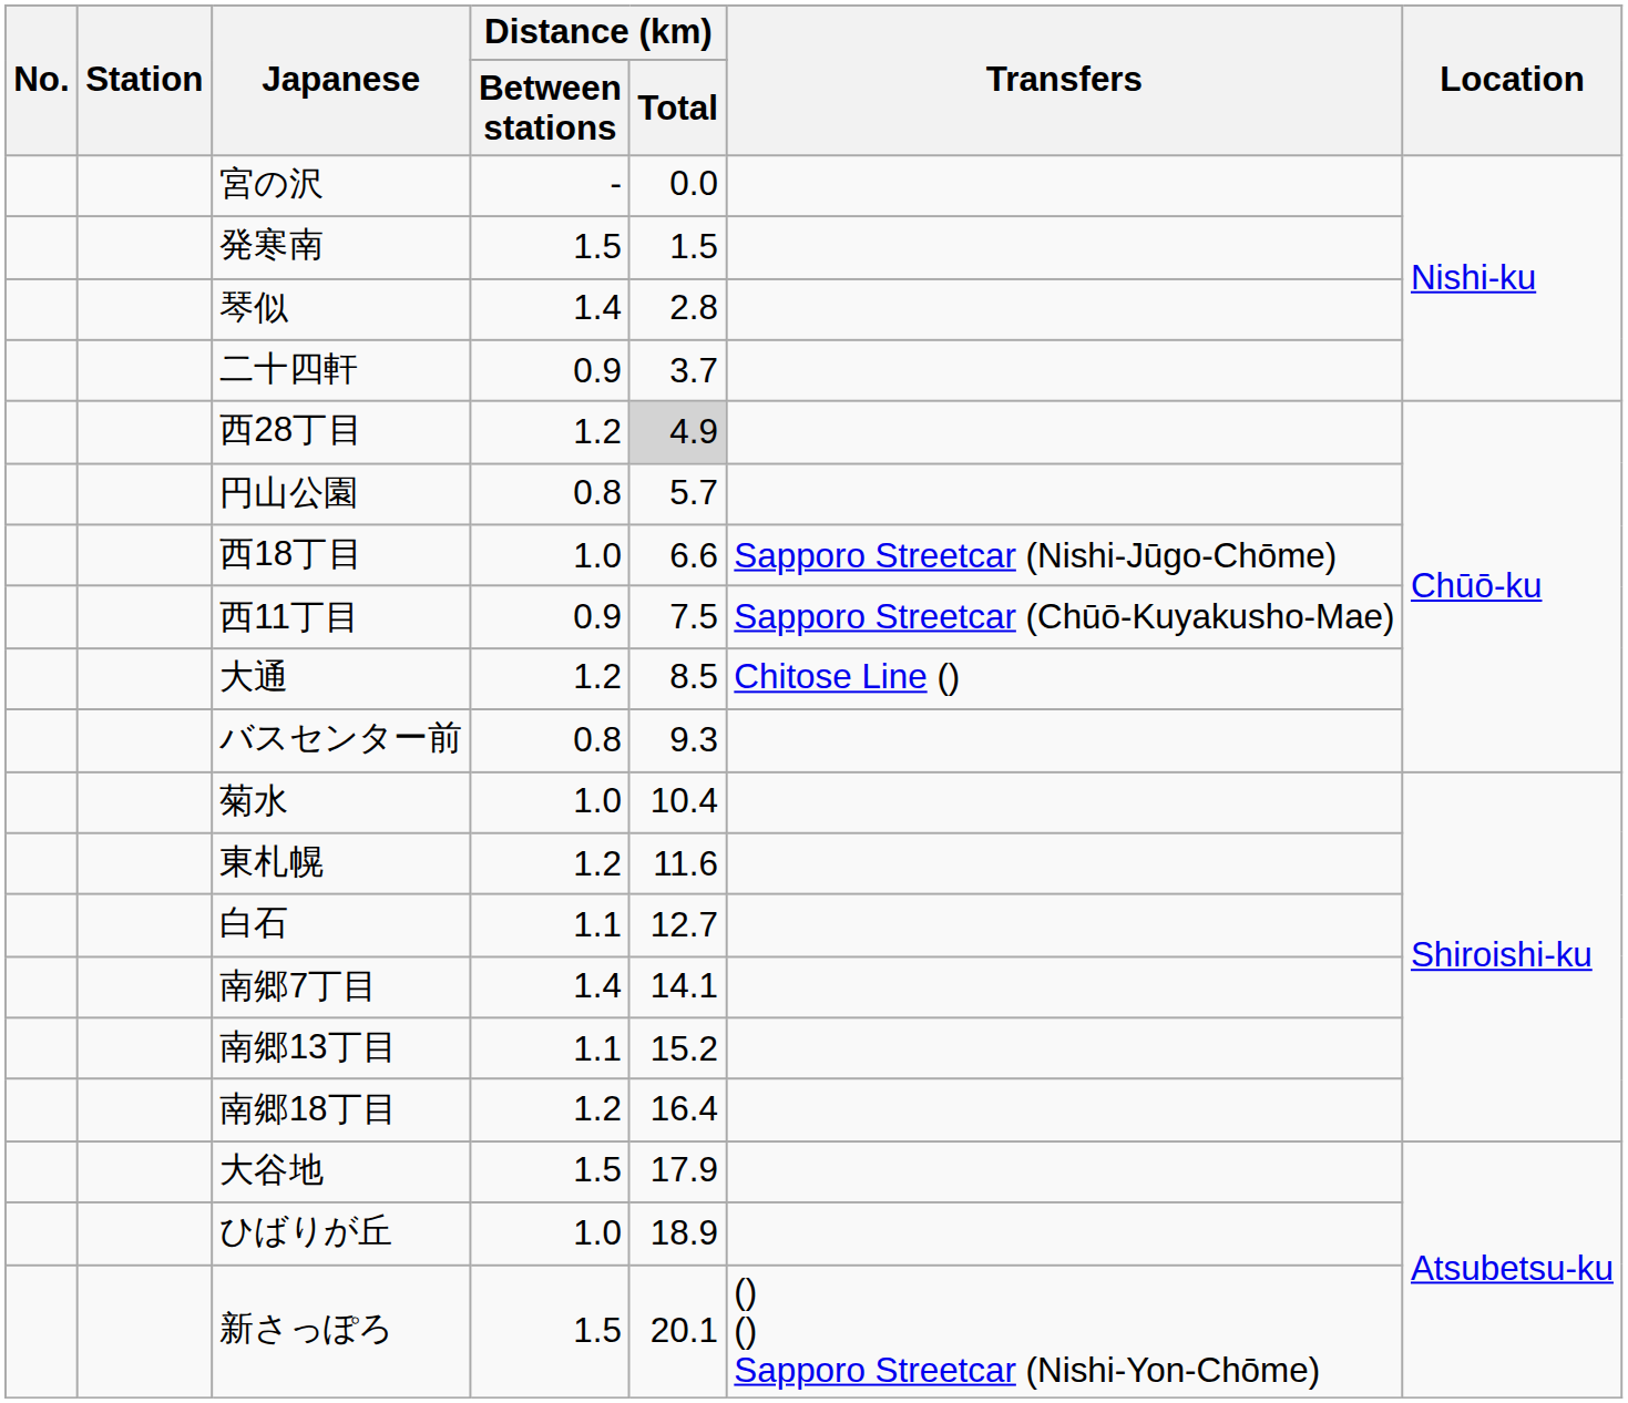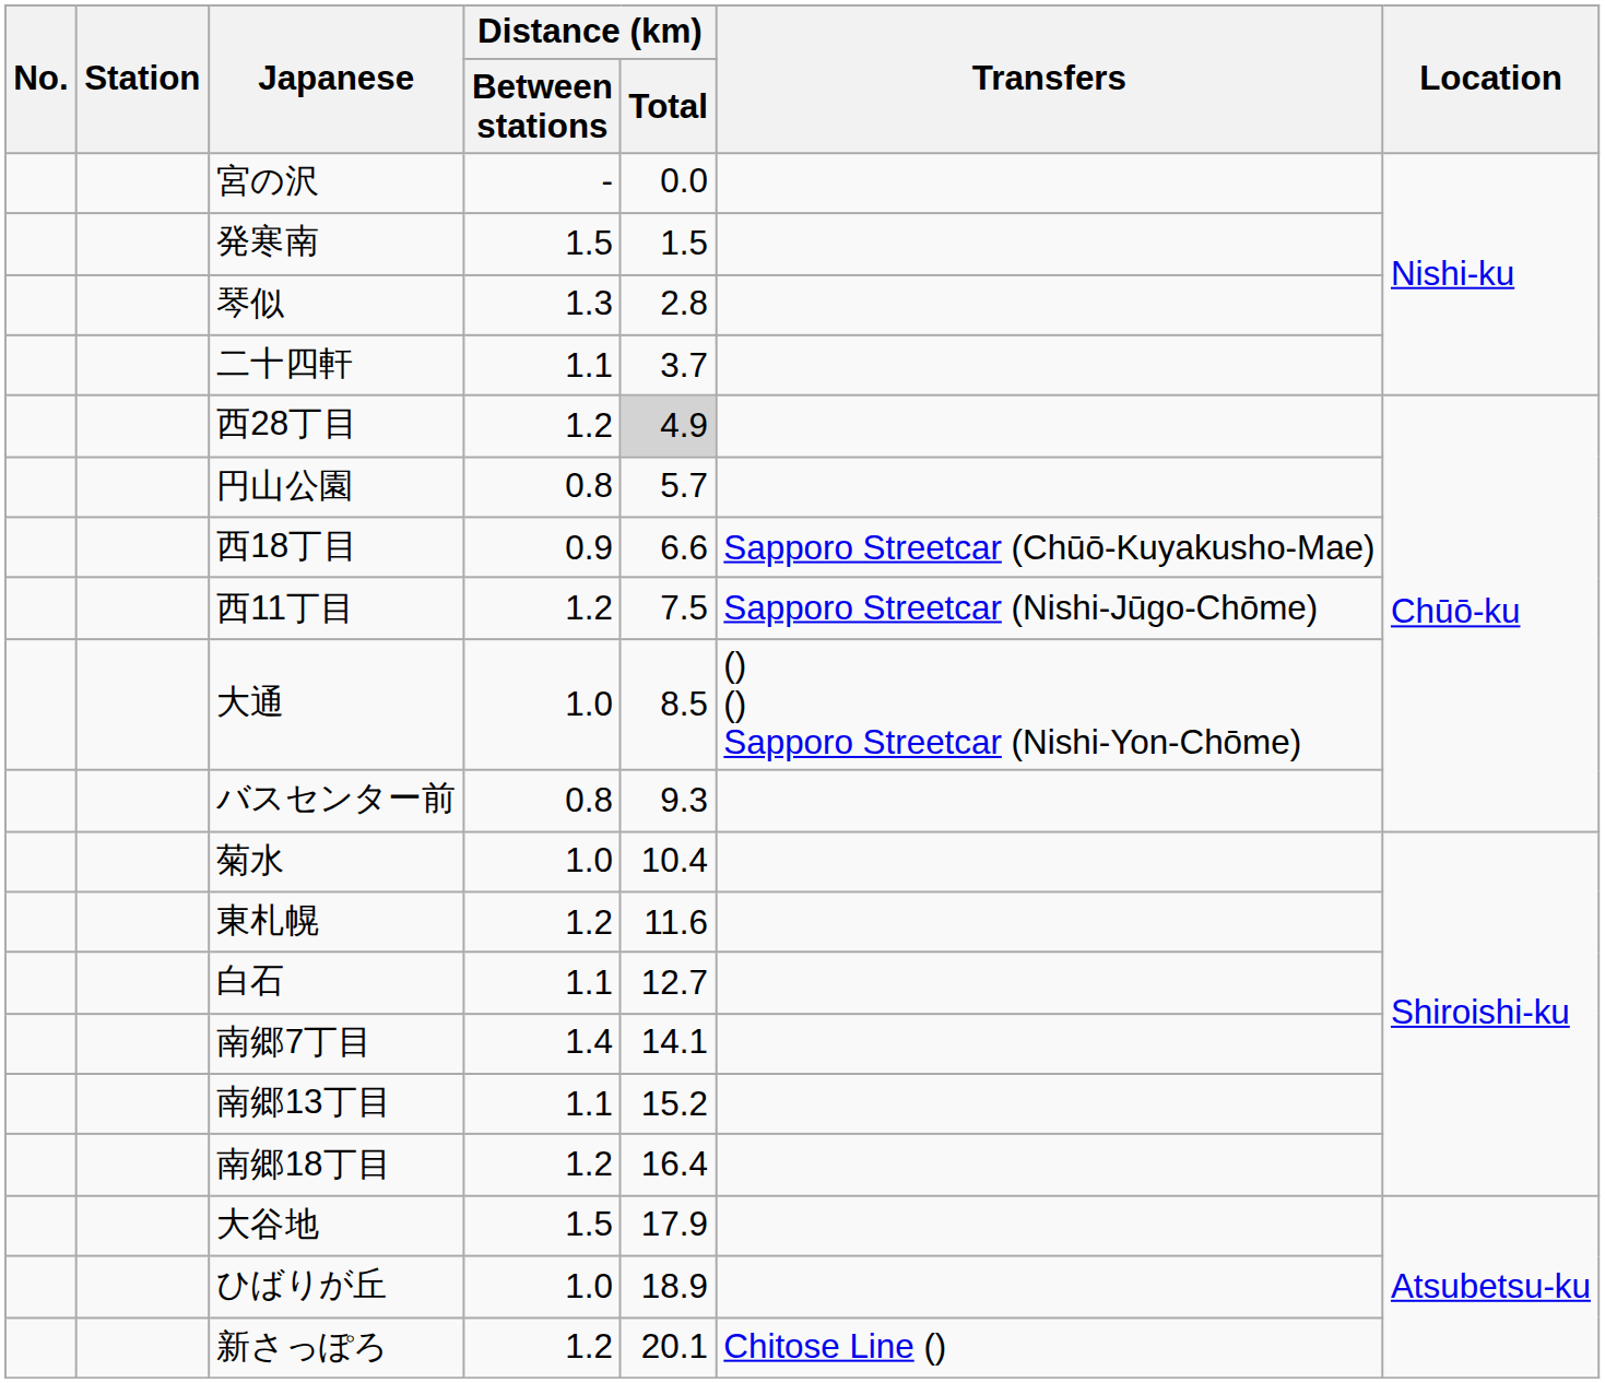琴似 | Distance (km) / Between stations: 1.4 -> 1.3
二十四軒 | Distance (km) / Between stations: 0.9 -> 1.1
西18丁目 | Distance (km) / Between stations: 1.0 -> 0.9
西18丁目 | Transfers: Sapporo Streetcar (Nishi-Jūgo-Chōme) -> Sapporo Streetcar (Chūō-Kuyakusho-Mae)
西11丁目 | Distance (km) / Between stations: 0.9 -> 1.2
西11丁目 | Transfers: Sapporo Streetcar (Chūō-Kuyakusho-Mae) -> Sapporo Streetcar (Nishi-Jūgo-Chōme)
大通 | Distance (km) / Between stations: 1.2 -> 1.0
大通 | Transfers: Chitose Line () -> () () Sapporo Streetcar (Nishi-Yon-Chōme)
新さっぽろ | Distance (km) / Between stations: 1.5 -> 1.2
新さっぽろ | Transfers: () () Sapporo Streetcar (Nishi-Yon-Chōme) -> Chitose Line ()
